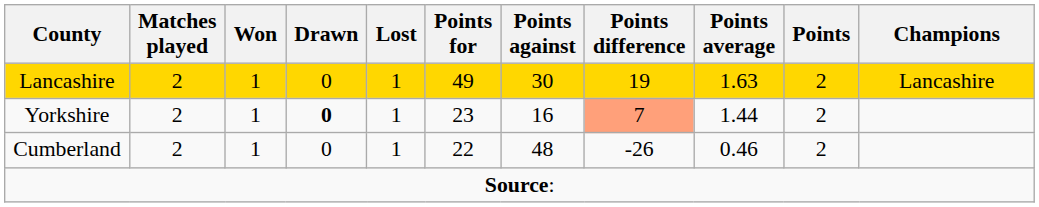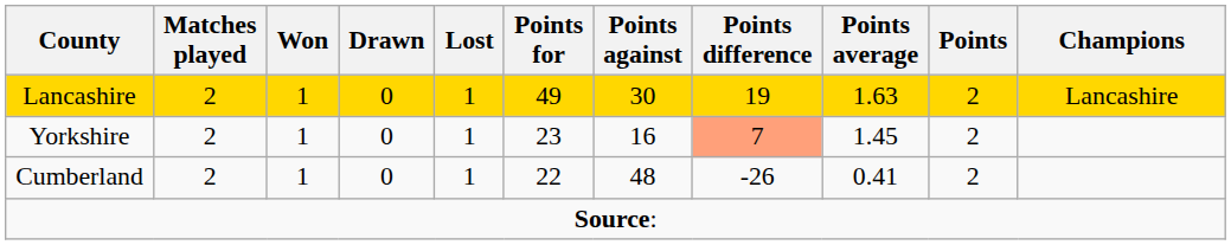Yorkshire | Drawn: bold -> normal
Yorkshire | Points average: 1.44 -> 1.45
Cumberland | Points average: 0.46 -> 0.41
